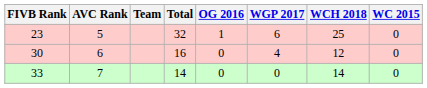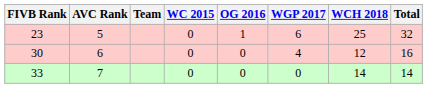columns swapped: WC 2015 <-> Total
